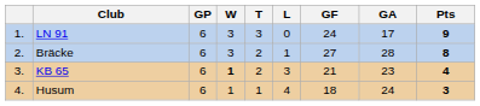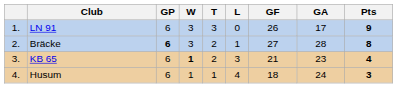LN 91 | GF: 24 -> 26
Bräcke | GP: normal -> bold
